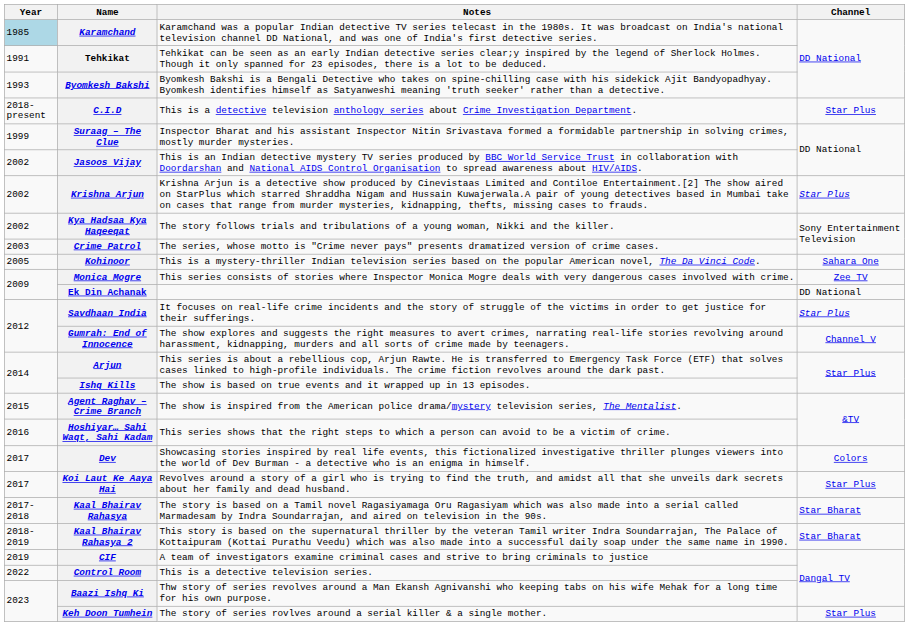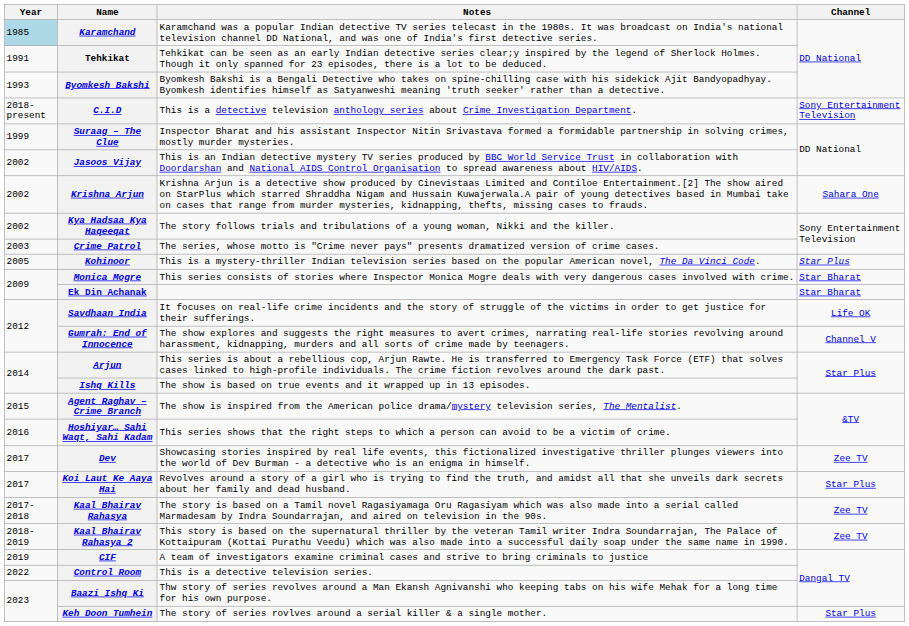C.I.D | Channel: Star Plus -> Sony Entertainment Television
Krishna Arjun | Channel: Star Plus -> Sahara One
Kohinoor | Channel: Sahara One -> Star Plus
Monica Mogre | Channel: Zee TV -> Star Bharat
Ek Din Achanak | Channel: DD National -> Star Bharat
Savdhaan India | Channel: Star Plus -> Life OK
Dev | Channel: Colors -> Zee TV
Kaal Bhairav Rahasya | Channel: Star Bharat -> Zee TV
Kaal Bhairav Rahasya 2 | Channel: Star Bharat -> Zee TV
